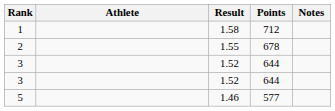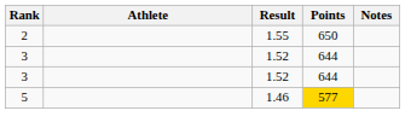- row: 1 | 1.58 | 712
2 | Points: 678 -> 650
5 | Points: no background -> gold background
